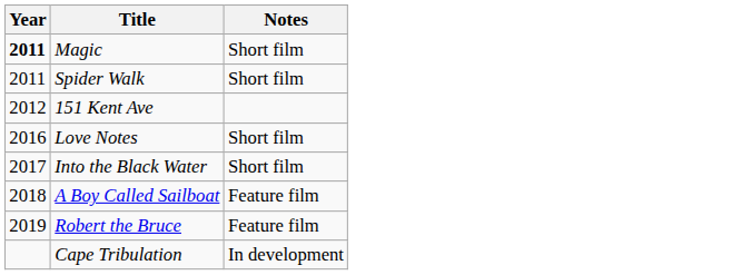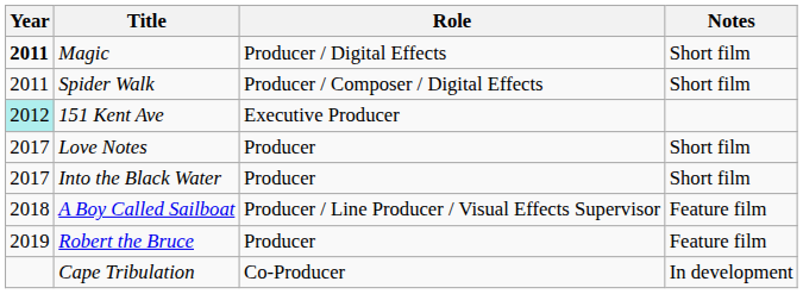+ column: Role | Producer / Digital Effects | Producer / Composer / Digital Effects | Executive Producer | Producer | Producer | Producer / Line Producer / Visual Effects Supervisor | Producer | Co-Producer
151 Kent Ave | Year: no background -> paleturquoise background
Love Notes | Year: 2016 -> 2017
